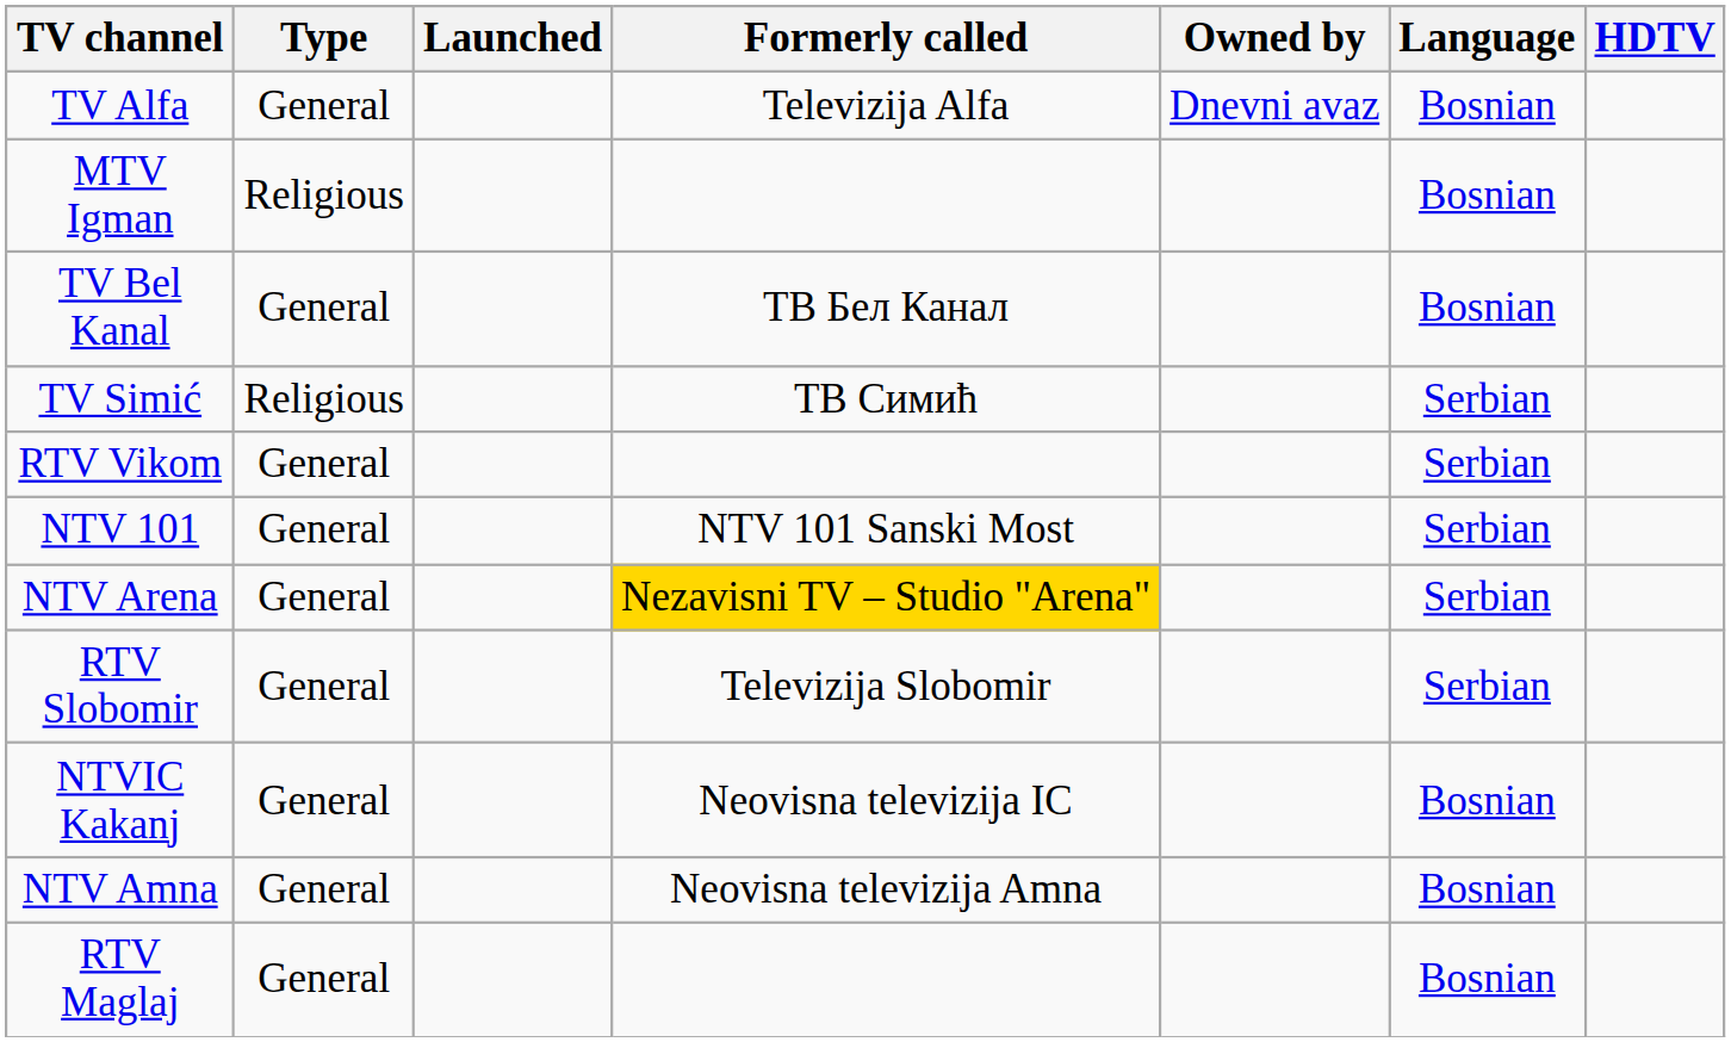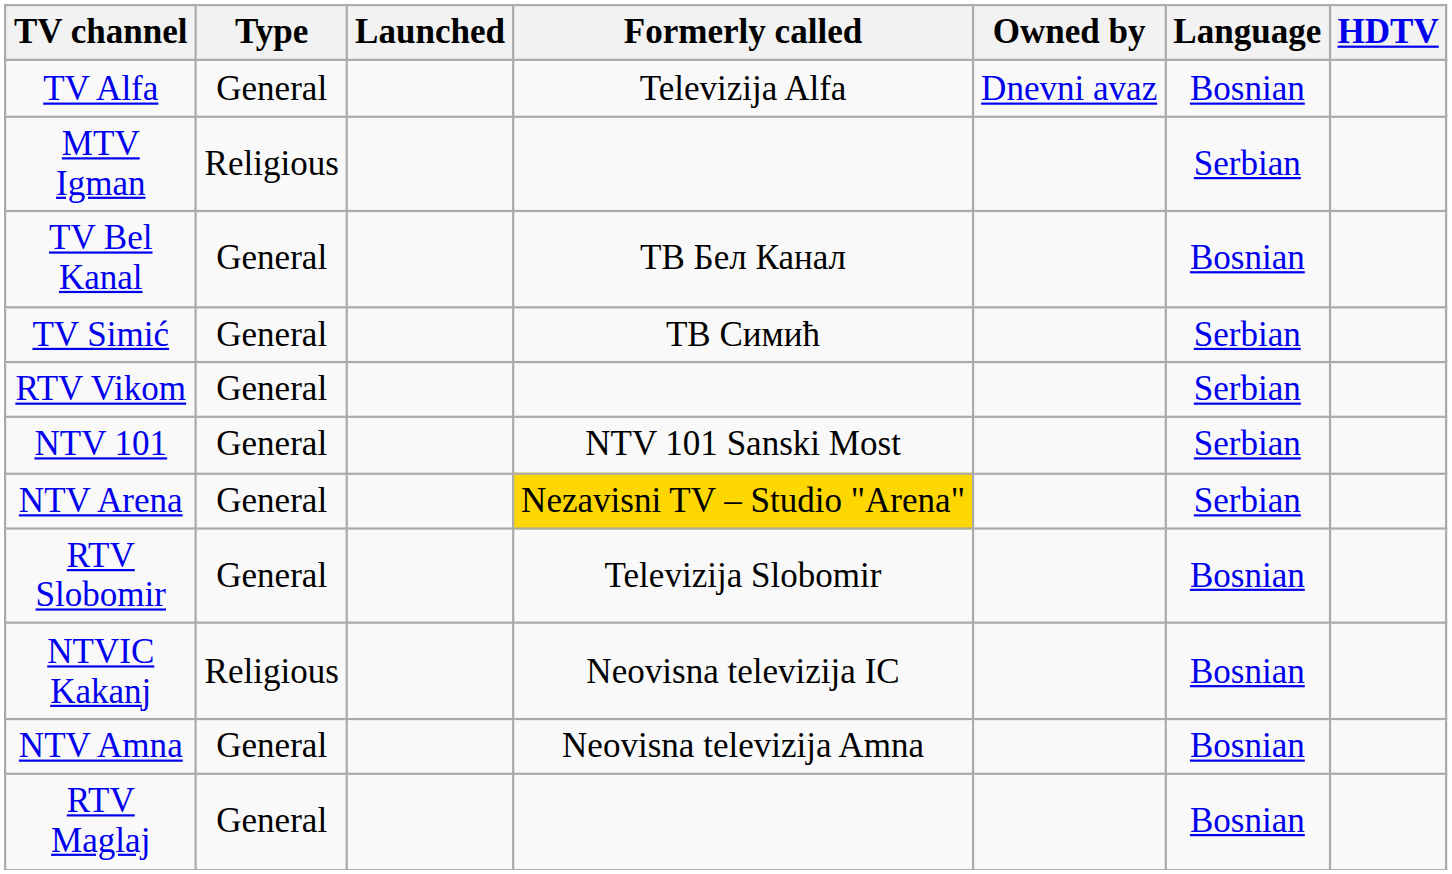MTV Igman | Language: Bosnian -> Serbian
TV Simić | Type: Religious -> General
RTV Slobomir | Language: Serbian -> Bosnian
NTVIC Kakanj | Type: General -> Religious
